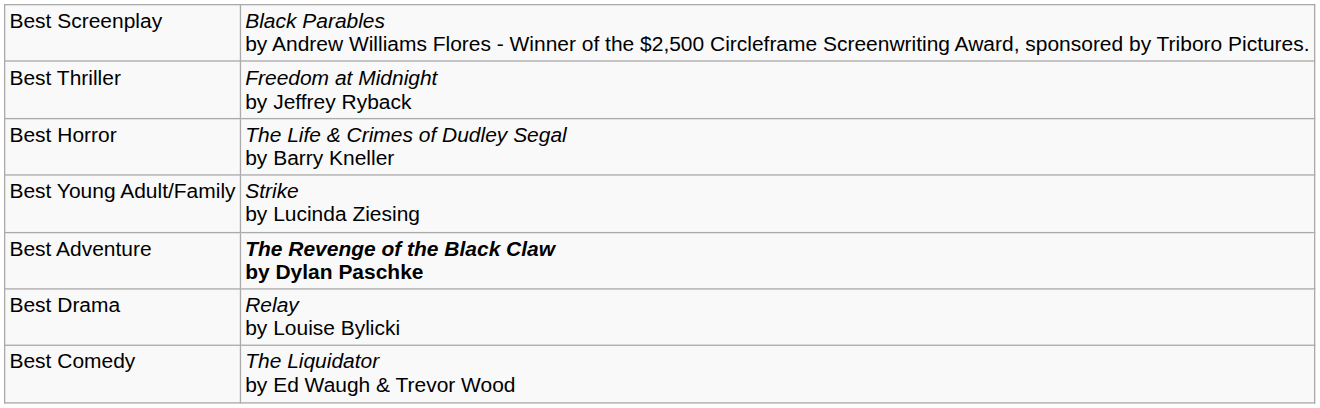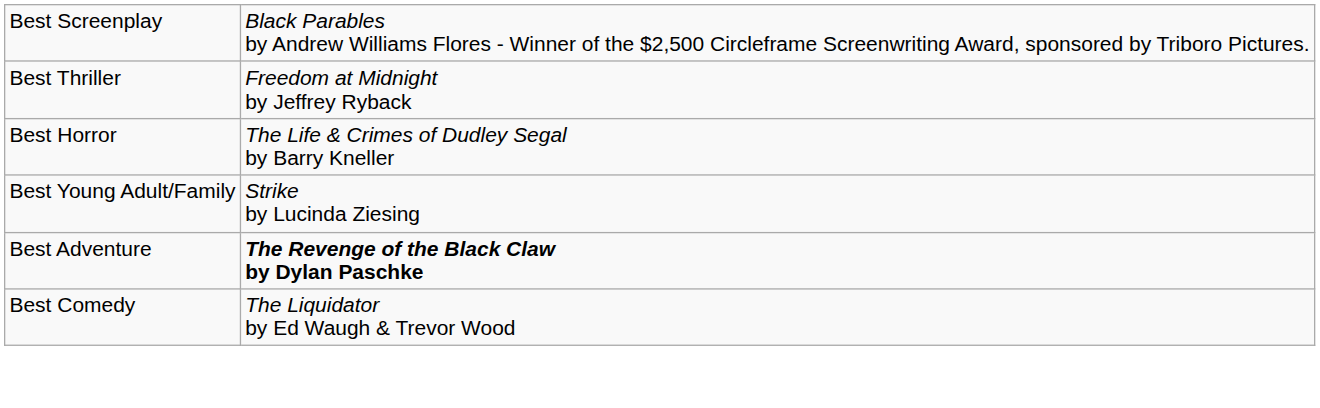- row: Best Drama | Relay by Louise Bylicki
